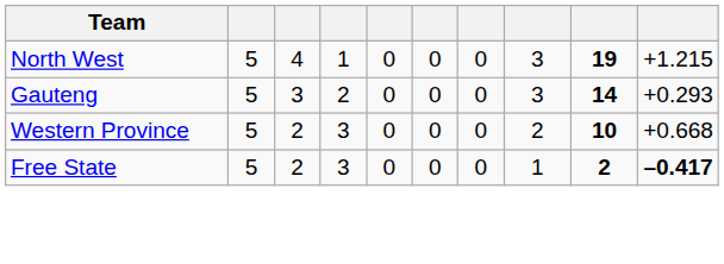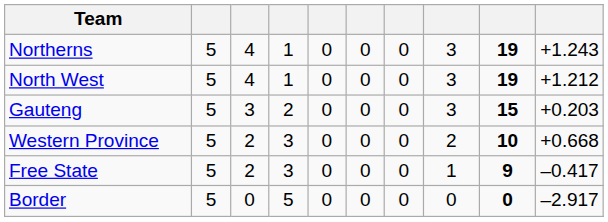+ row: Northerns | 5 | 4 | 1 | 0 | 0 | 0 | 3 | 19 | +1.243
North West | column 10: +1.215 -> +1.212
Gauteng | column 9: 14 -> 15
Gauteng | column 10: +0.293 -> +0.203
Free State | column 9: 2 -> 9
Free State | column 10: bold -> normal
+ row: Border | 5 | 0 | 5 | 0 | 0 | 0 | 0 | 0 | –2.917
